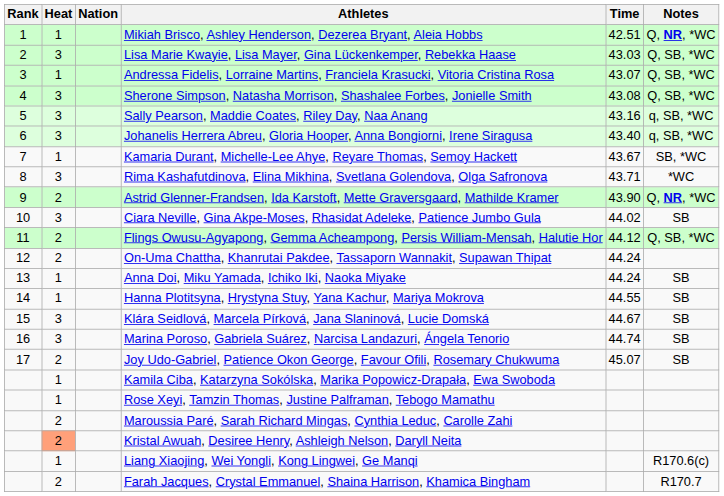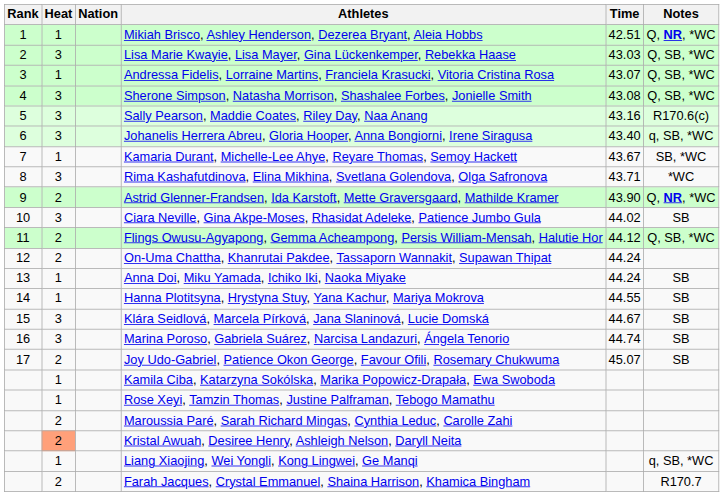Sally Pearson, Maddie Coates, Riley Day, Naa Anang | Notes: q, SB, *WC -> R170.6(c)
Liang Xiaojing, Wei Yongli, Kong Lingwei, Ge Manqi | Notes: R170.6(c) -> q, SB, *WC
